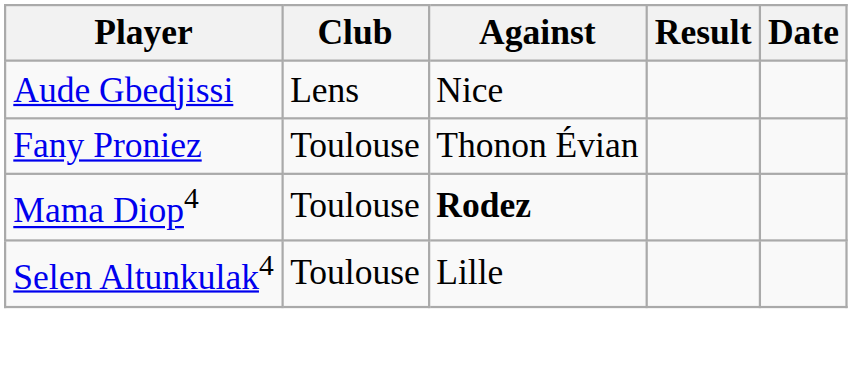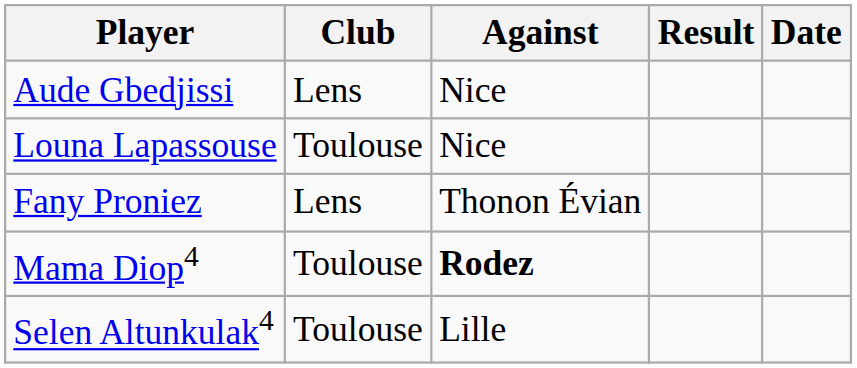+ row: Louna Lapassouse | Toulouse | Nice
Fany Proniez | Club: Toulouse -> Lens
